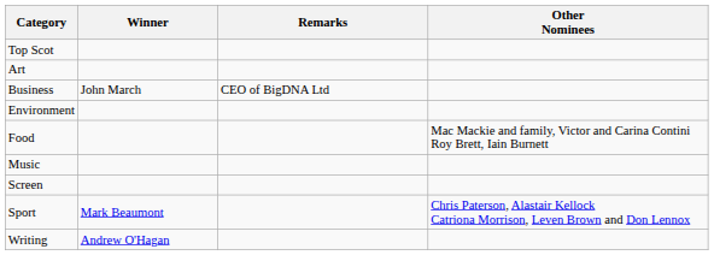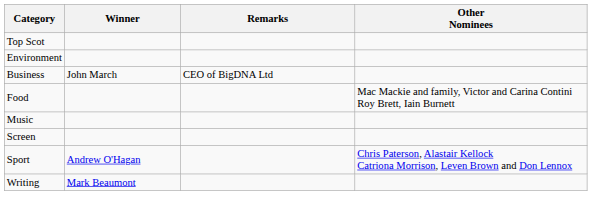- row: Art
rows swapped: Business <-> Environment
Sport | Winner: Mark Beaumont -> Andrew O'Hagan
Writing | Winner: Andrew O'Hagan -> Mark Beaumont
